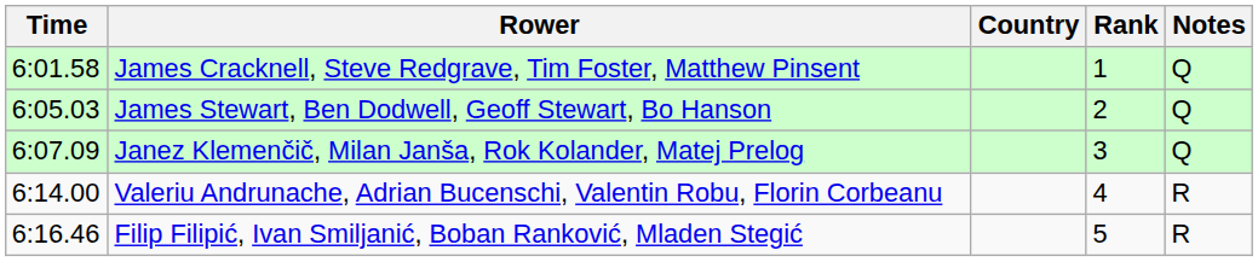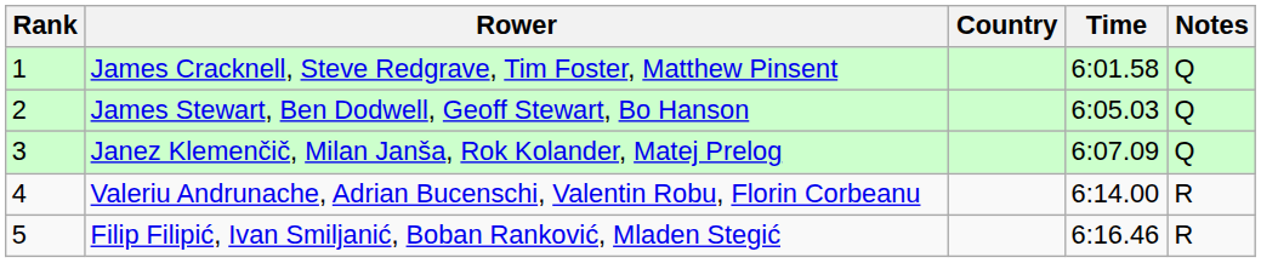columns swapped: Rank <-> Time
